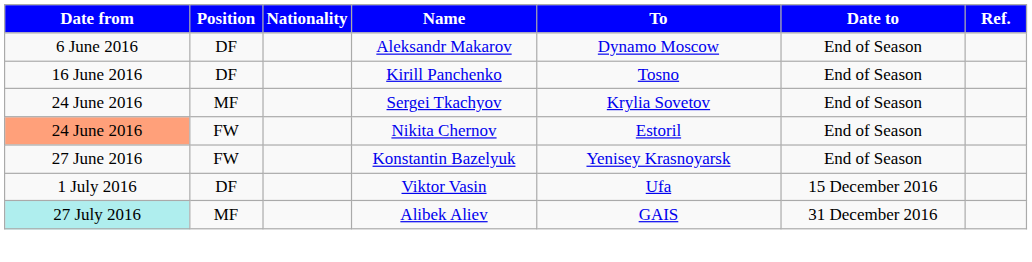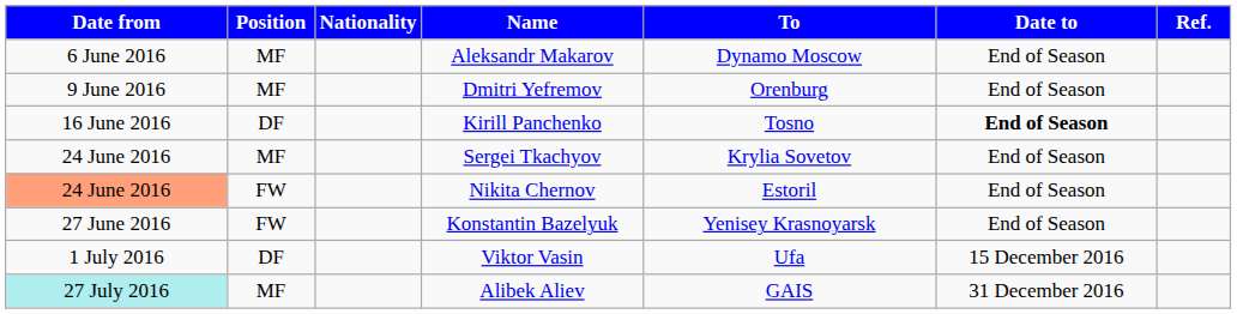Aleksandr Makarov | Position: DF -> MF
+ row: 9 June 2016 | MF | Dmitri Yefremov | Orenburg | End of Season
Kirill Panchenko | Date to: normal -> bold
